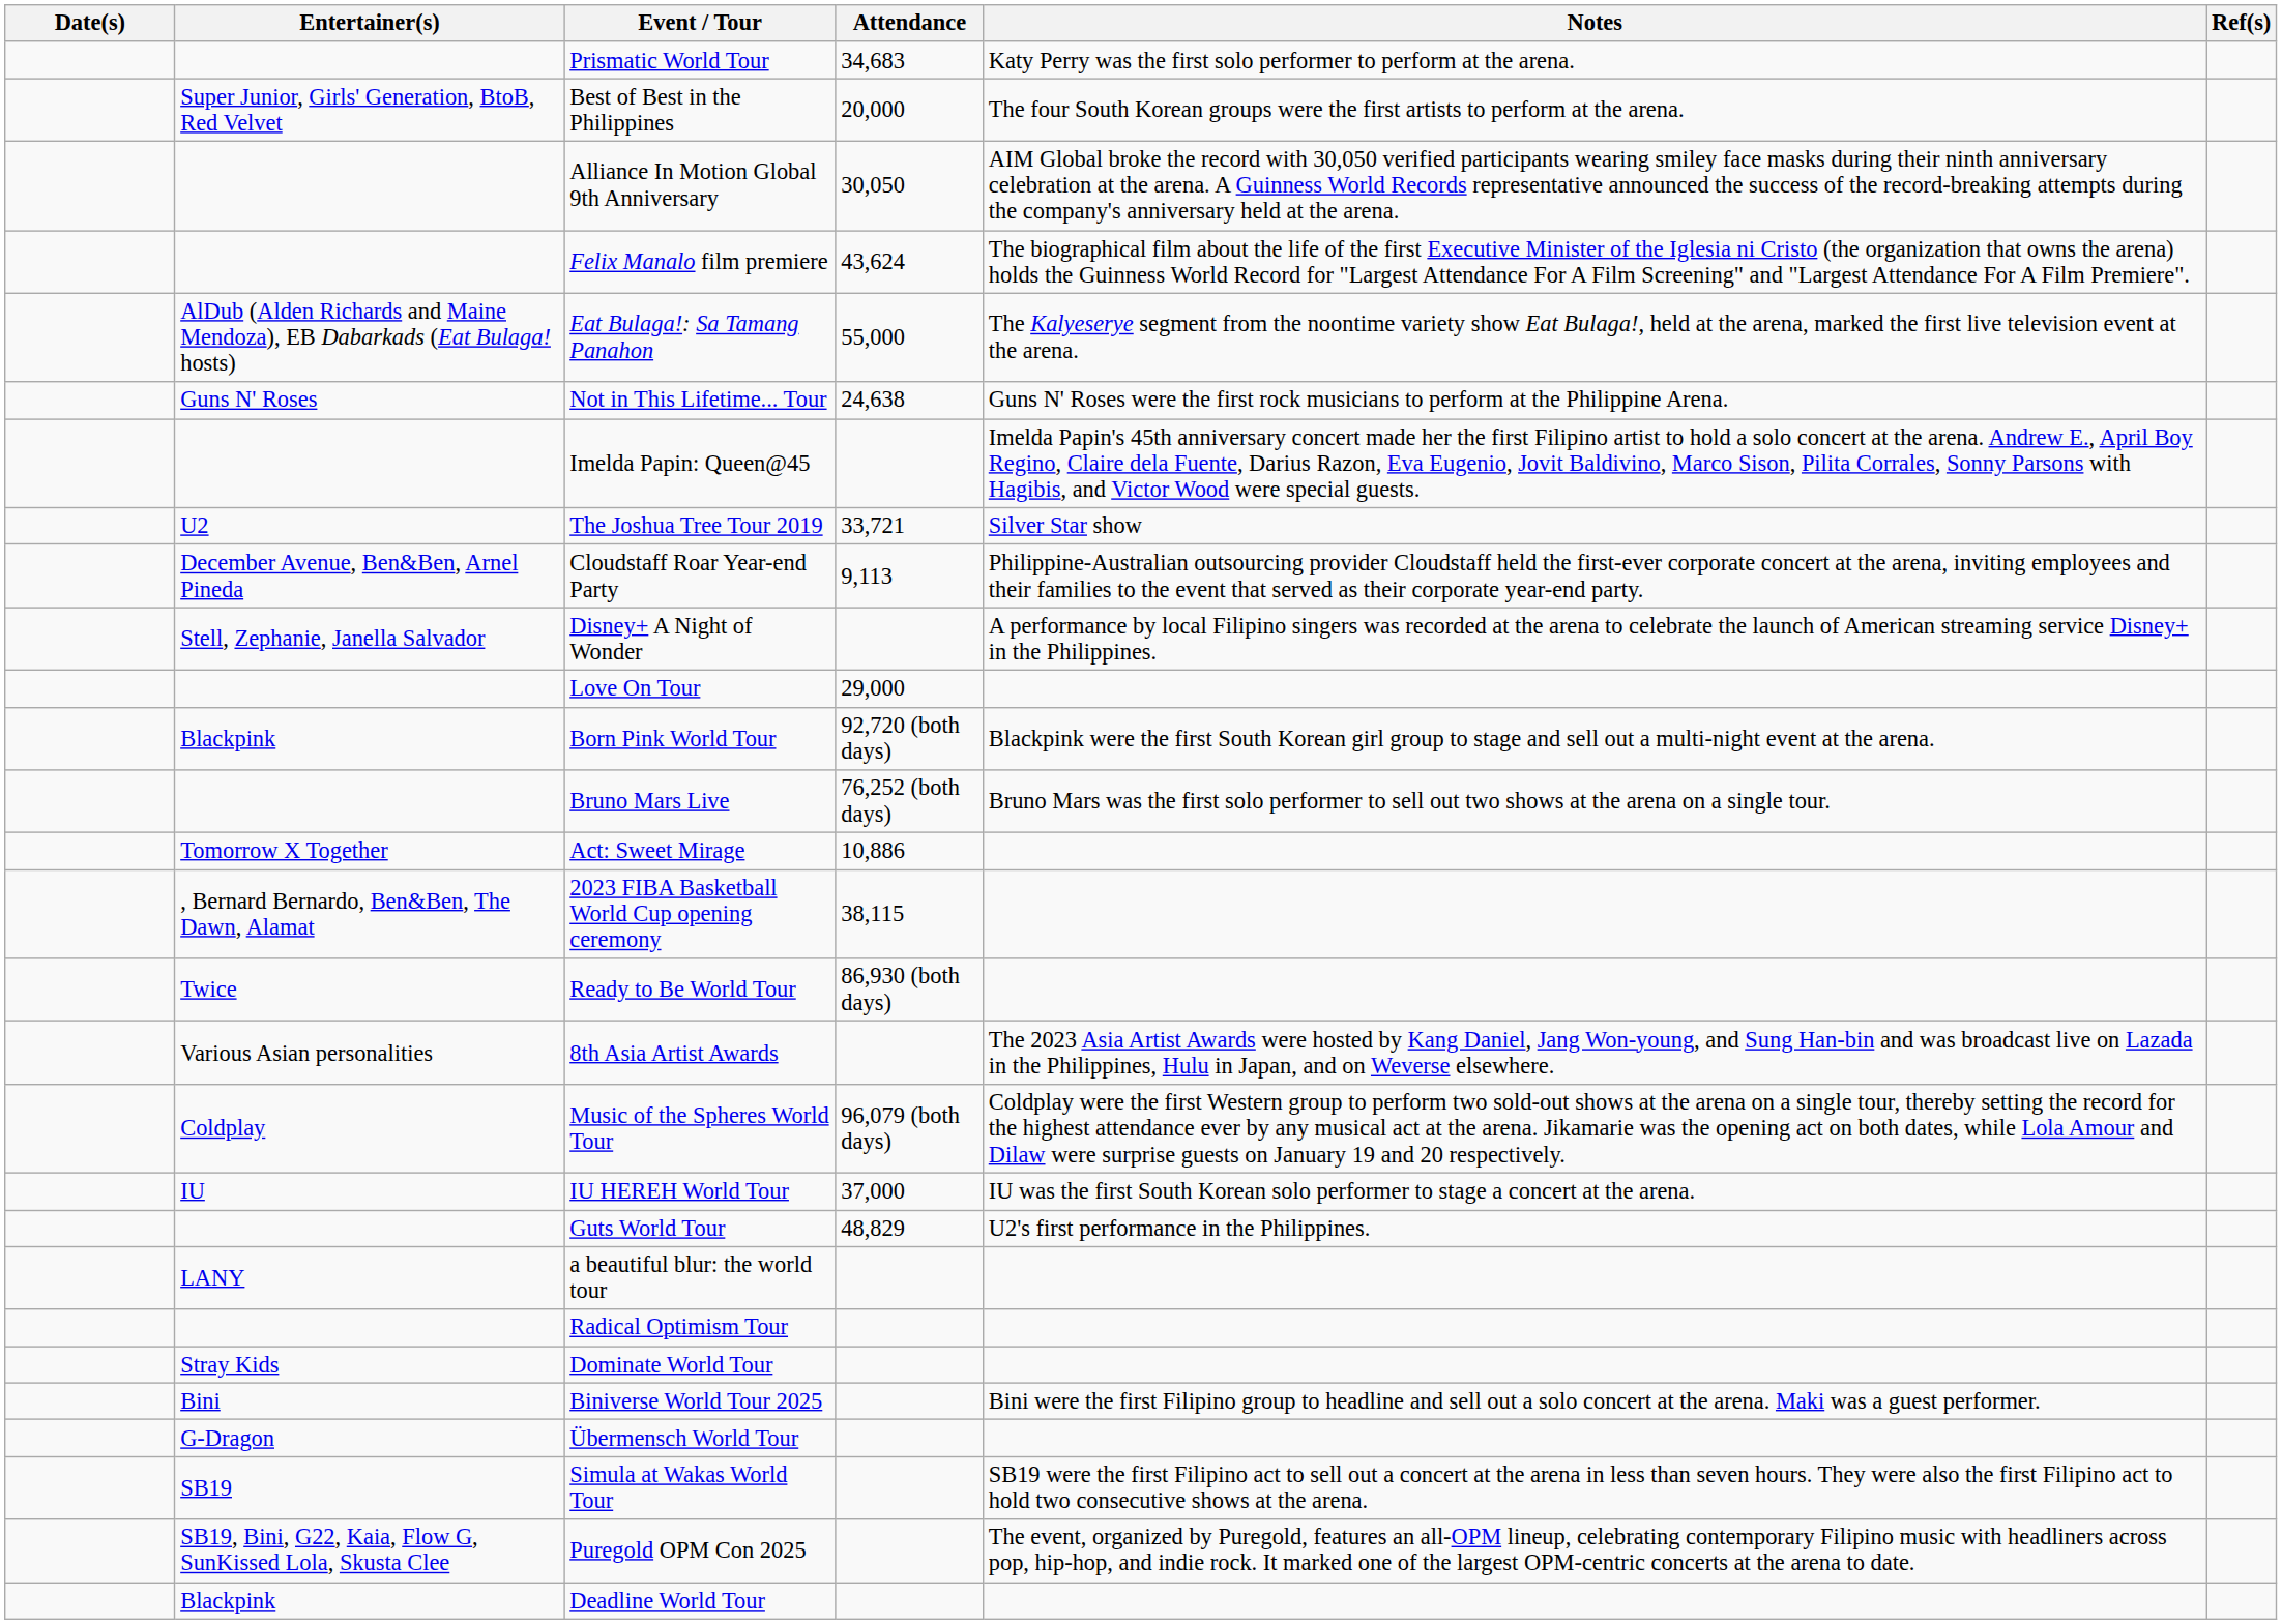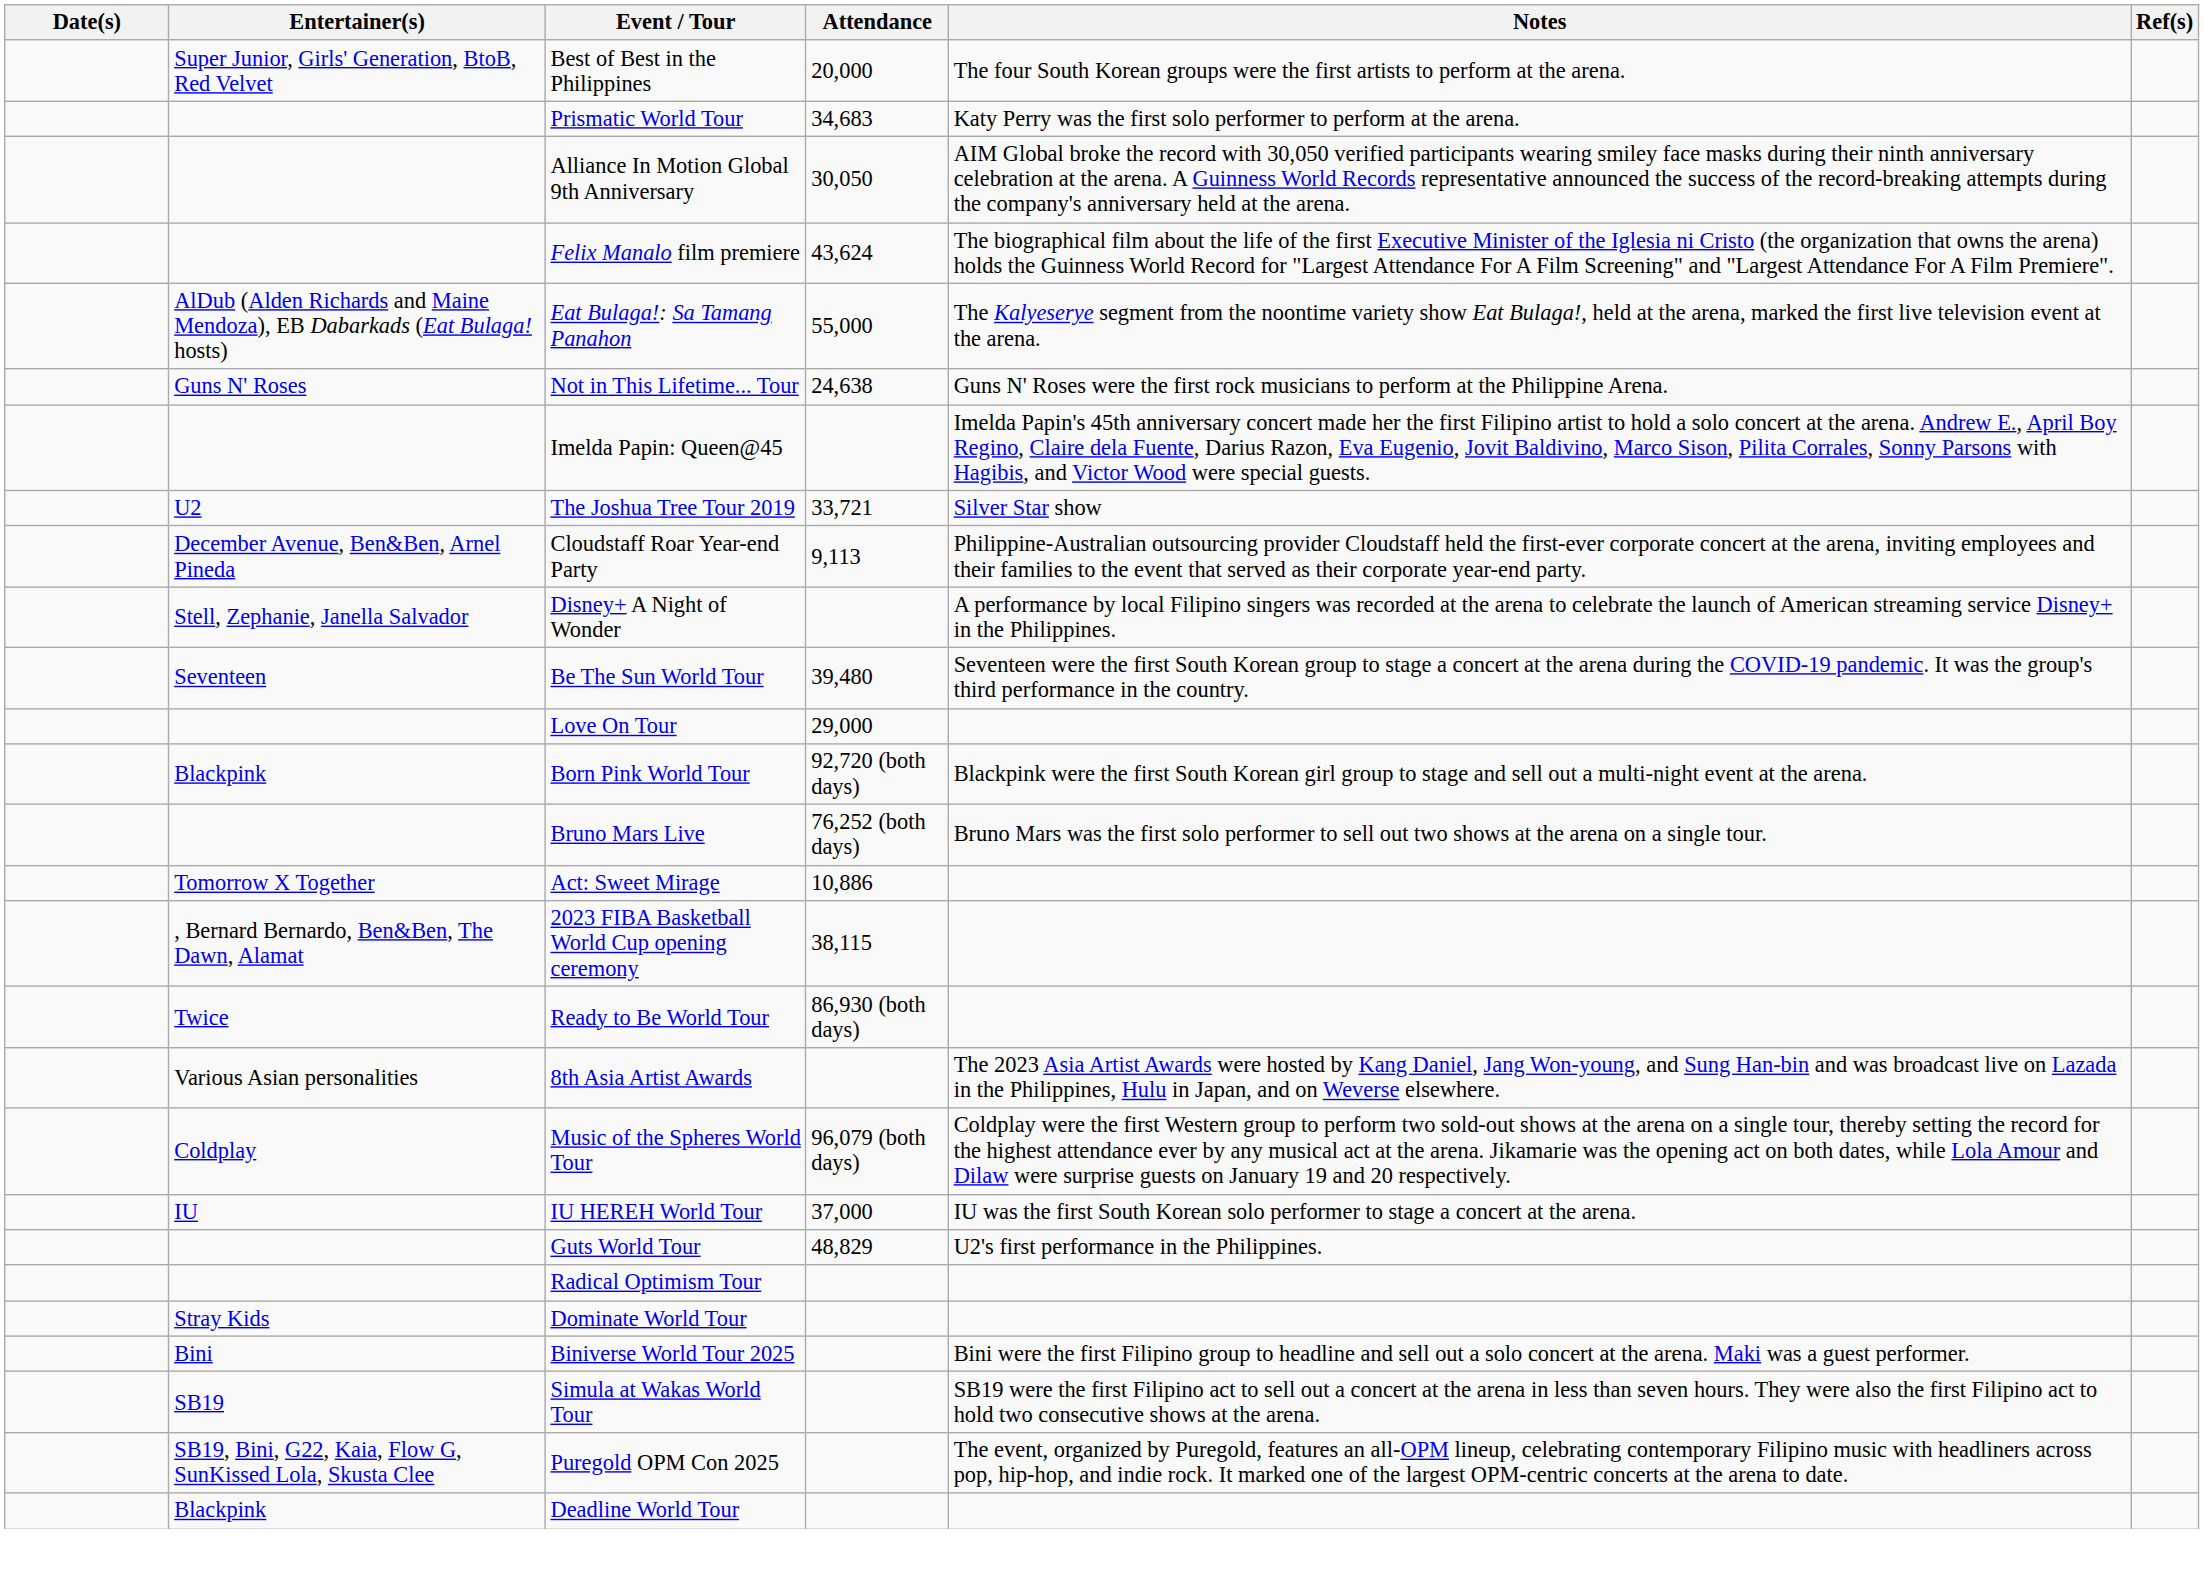rows swapped: Best of Best in the Philippines <-> Prismatic World Tour
+ row: Seventeen | Be The Sun World Tour | 39,480 | Seventeen were the first South Korean group to stage a concert at the arena during the COVID-19 pandemic. It was the group's third performance in the country.
- row: LANY | a beautiful blur: the world tour
- row: G-Dragon | Übermensch World Tour
